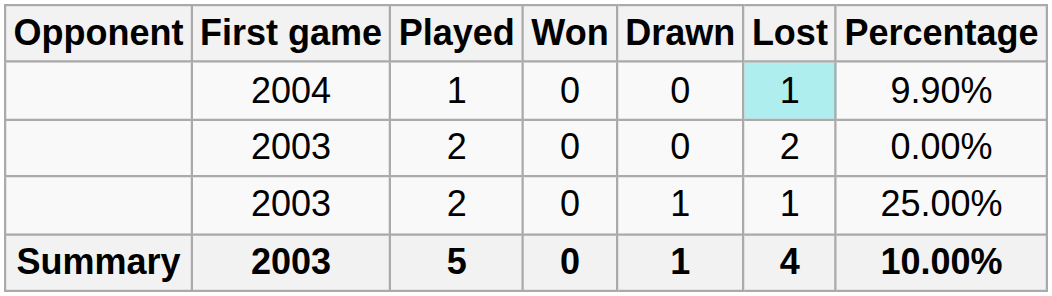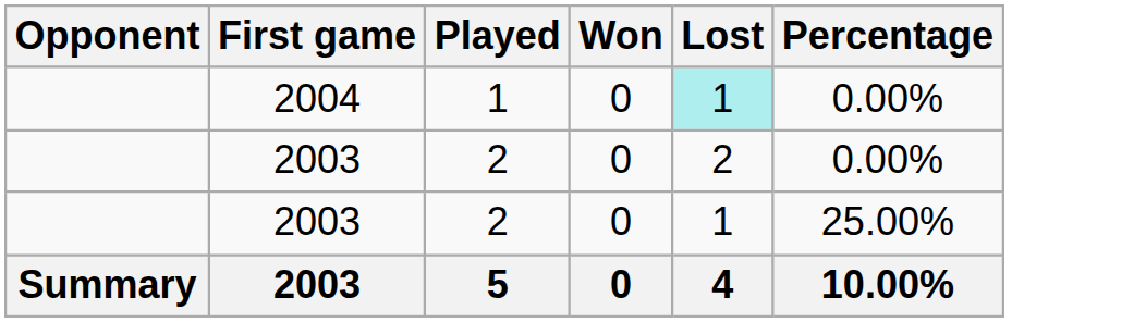- column: Drawn | 0 | 0 | 1 | 1
2004 | Percentage: 9.90% -> 0.00%
